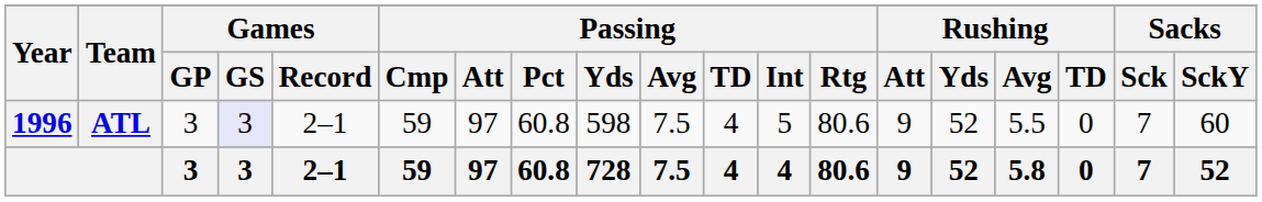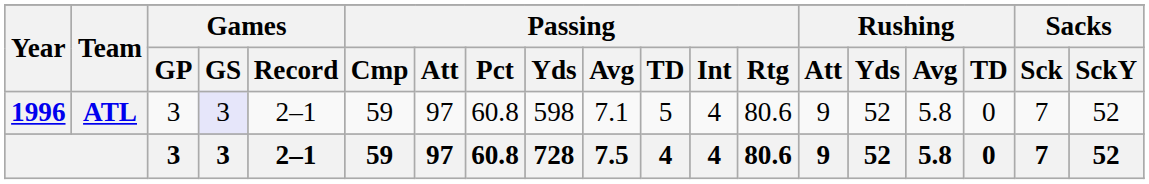ATL | Passing / Avg: 7.5 -> 7.1
ATL | Passing / TD: 4 -> 5
ATL | Passing / Int: 5 -> 4
ATL | Rushing / Avg: 5.5 -> 5.8
ATL | Sacks / SckY: 60 -> 52
